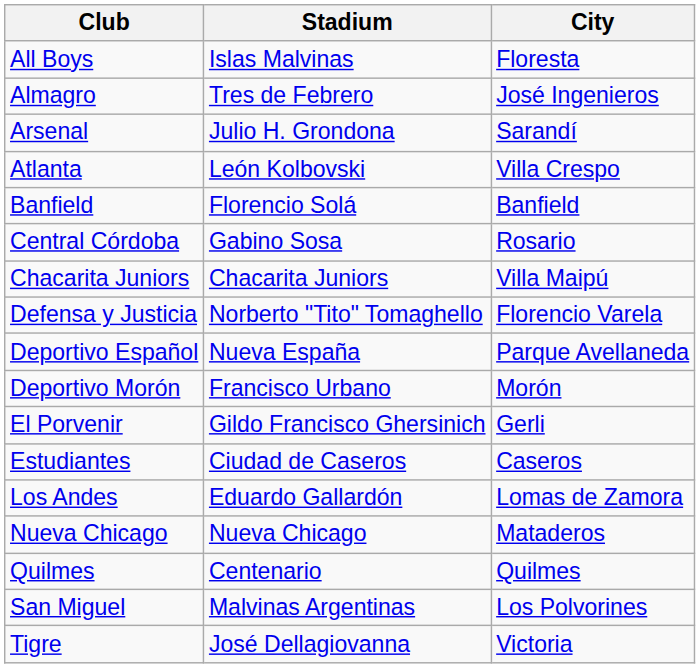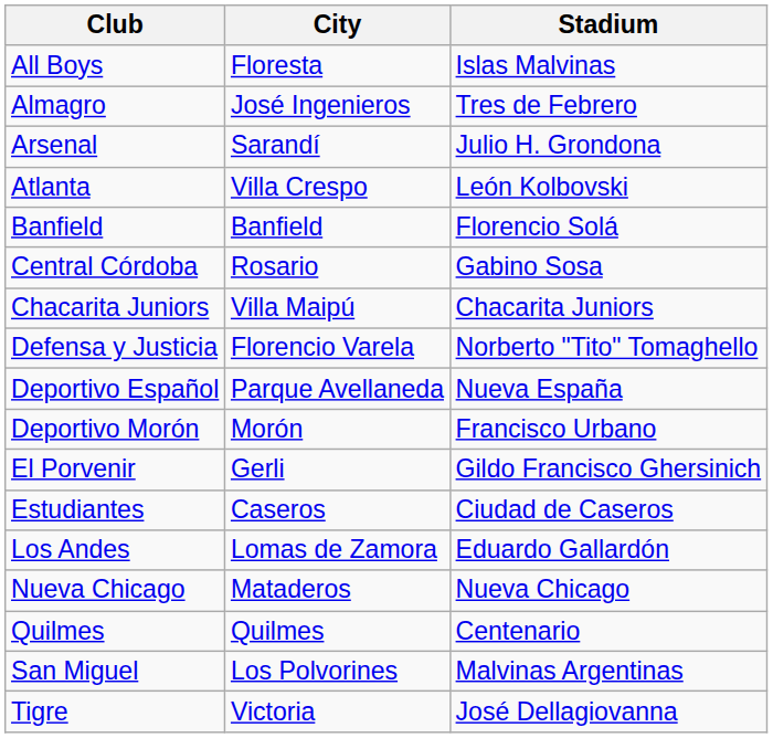columns swapped: City <-> Stadium
